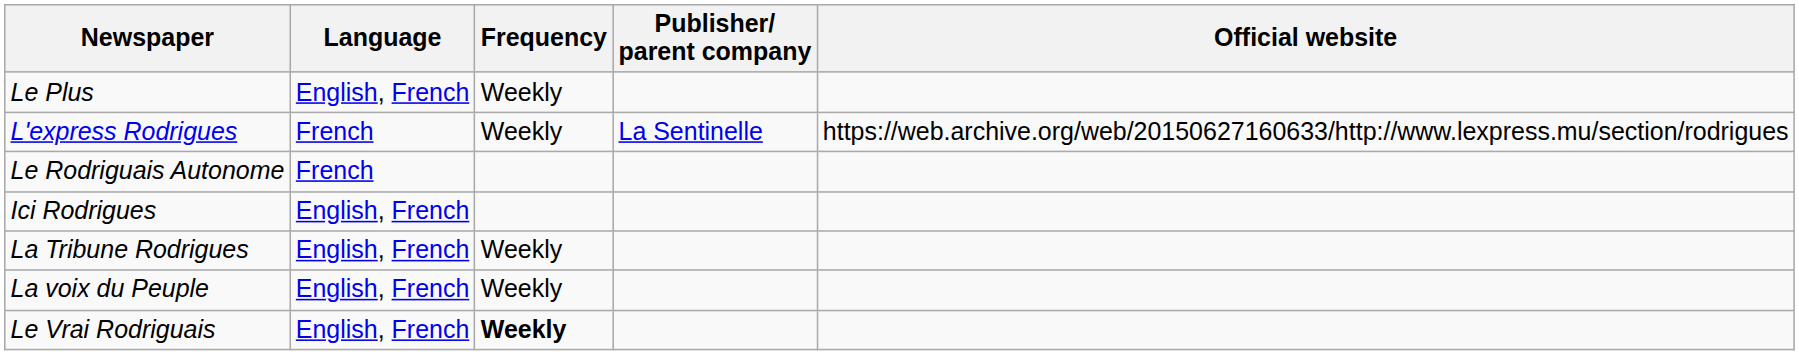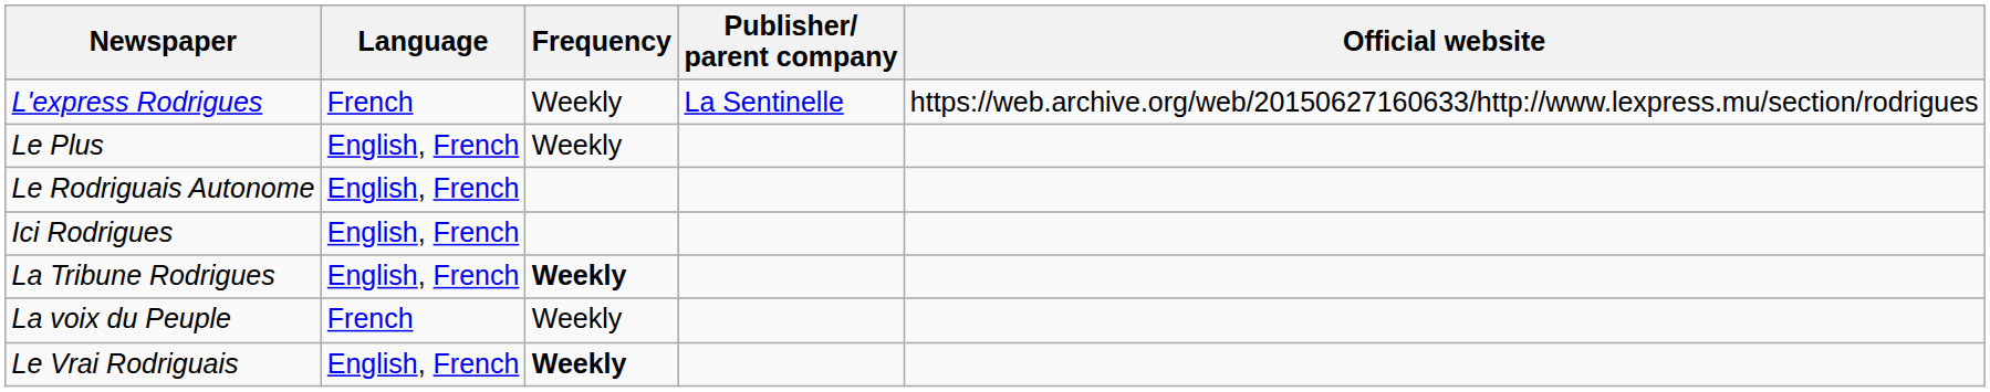rows swapped: L'express Rodrigues <-> Le Plus
Le Rodriguais Autonome | Language: French -> English, French
La Tribune Rodrigues | Frequency: normal -> bold
La voix du Peuple | Language: English, French -> French
